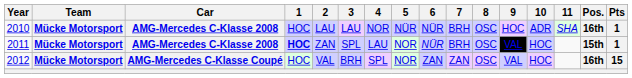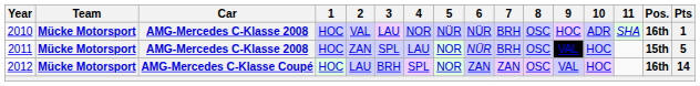2010 | 2: LAU -> VAL
2011 | 1: bold -> normal
2011 | Pts: 1 -> 5
2012 | 2: VAL -> LAU
2012 | Pts: 15 -> 14
